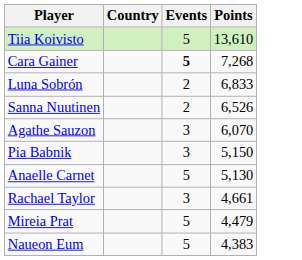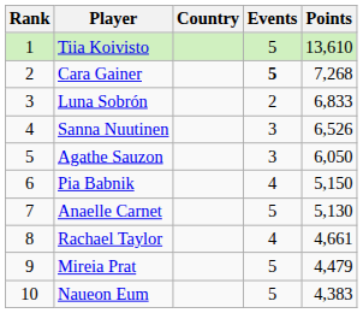+ column: Rank | 1 | 2 | 3 | 4 | 5 | 6 | 7 | 8 | 9 | 10
Sanna Nuutinen | Events: 2 -> 3
Agathe Sauzon | Points: 6,070 -> 6,050
Pia Babnik | Events: 3 -> 4
Rachael Taylor | Events: 3 -> 4
